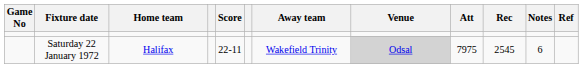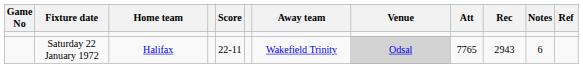Saturday 22 January 1972 | Att: 7975 -> 7765
Saturday 22 January 1972 | Rec: 2545 -> 2943
